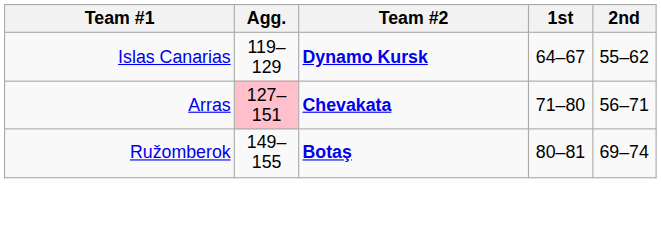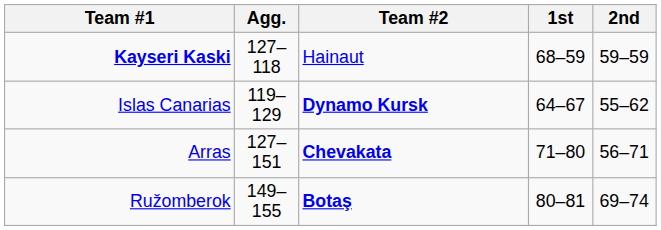+ row: Kayseri Kaski | 127–118 | Hainaut | 68–59 | 59–59
Arras | Agg.: pink background -> no background
